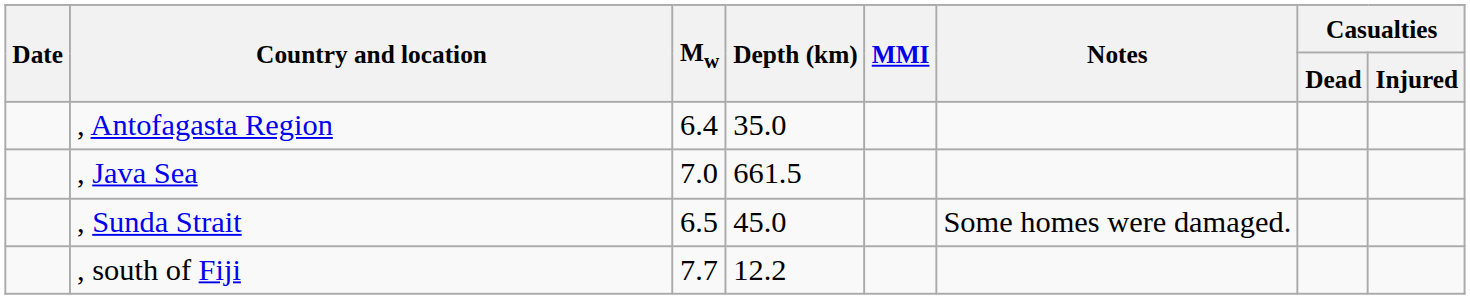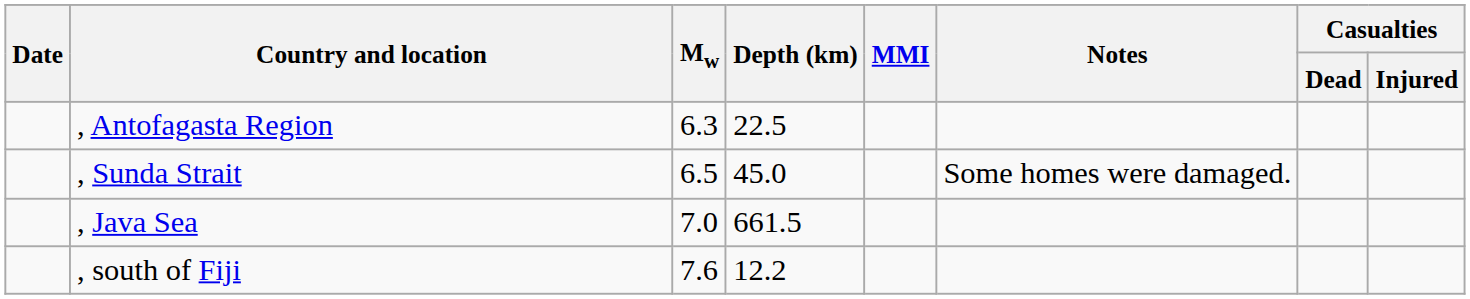, Antofagasta Region | Mw: 6.4 -> 6.3
, Antofagasta Region | Depth (km): 35.0 -> 22.5
rows swapped: , Java Sea <-> , Sunda Strait
, south of Fiji | Mw: 7.7 -> 7.6
